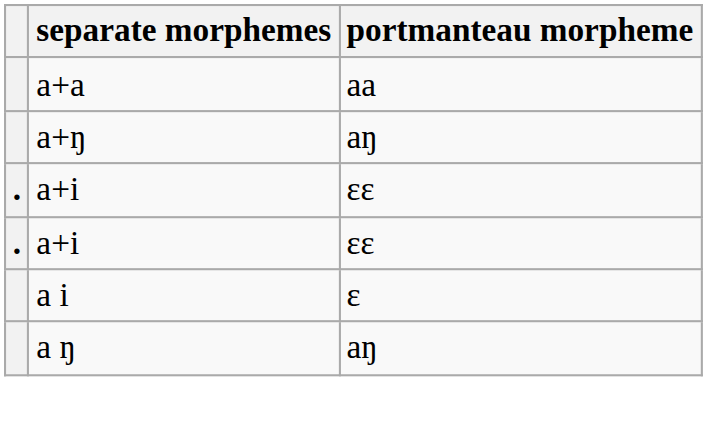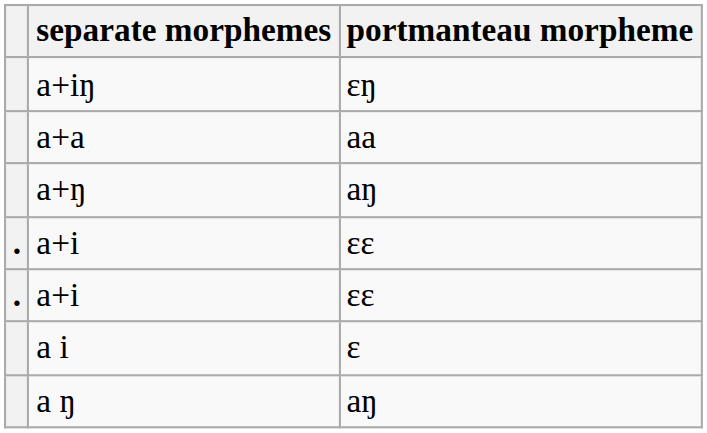+ row: a+iŋ | ɛŋ
